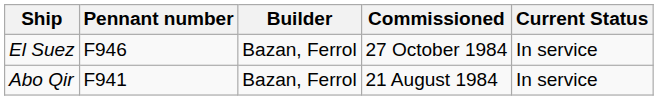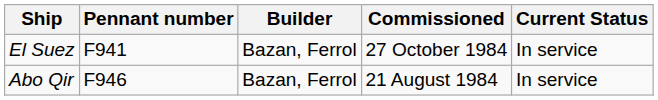El Suez | Pennant number: F946 -> F941
Abo Qir | Pennant number: F941 -> F946
